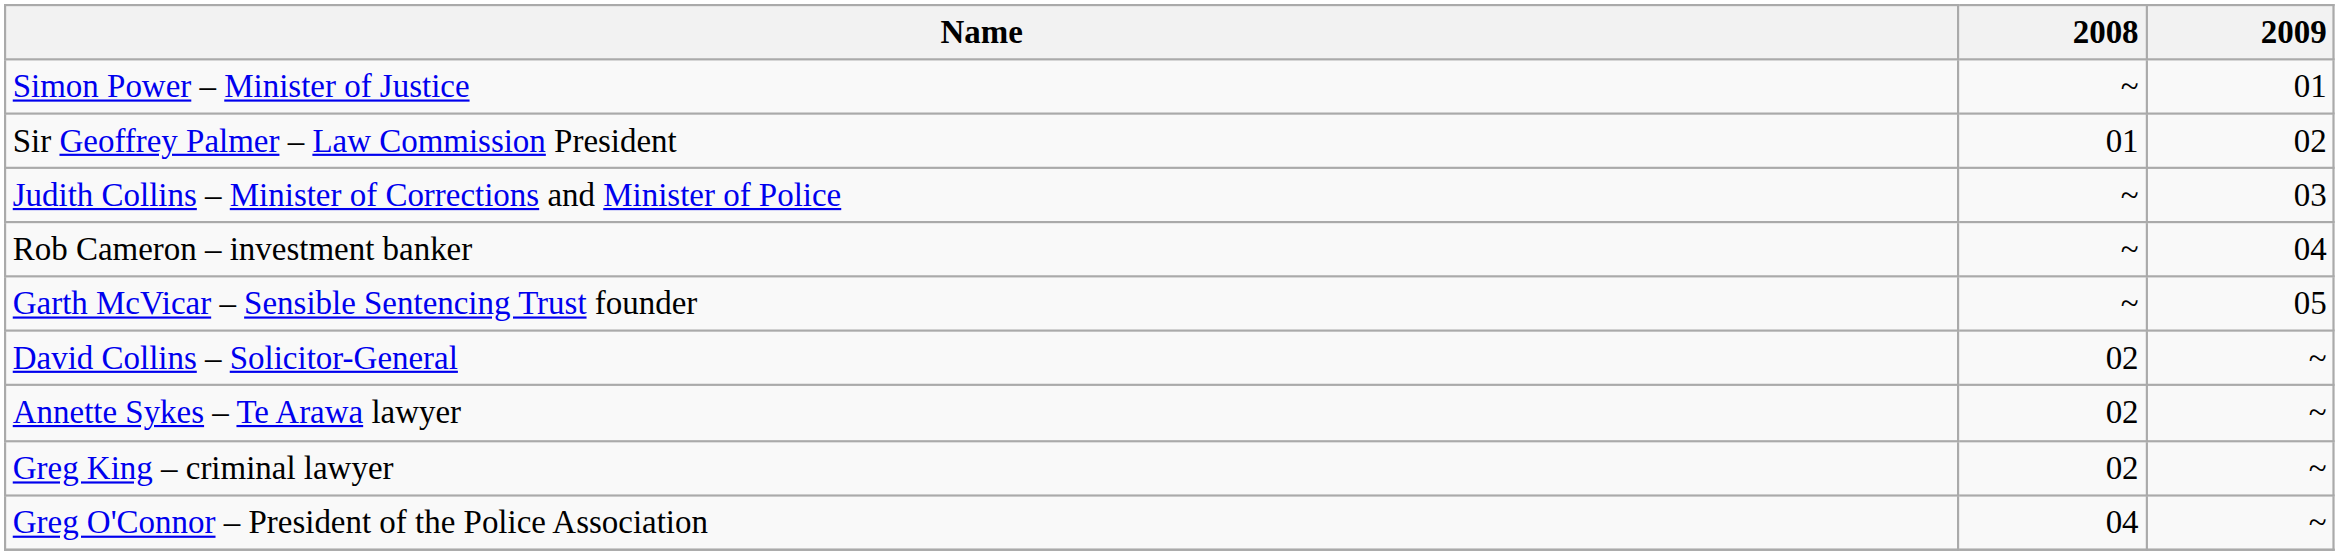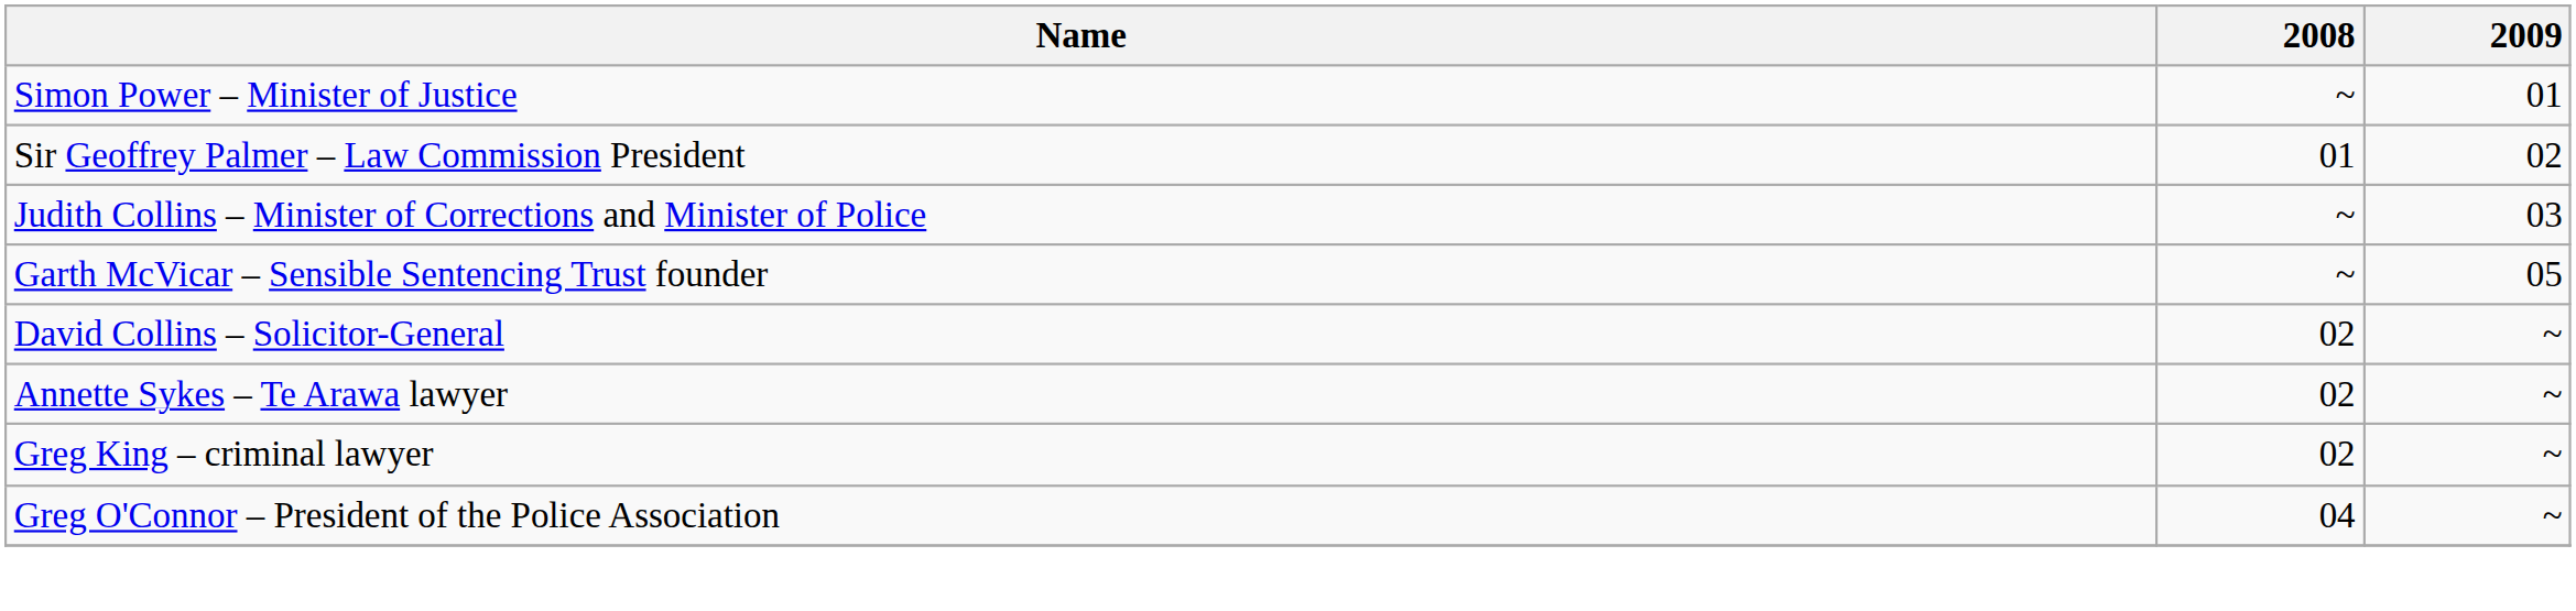- row: Rob Cameron – investment banker | ~ | 04
